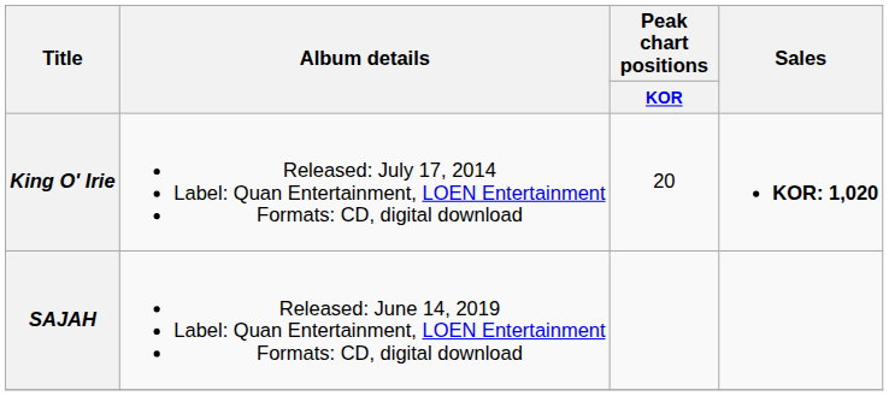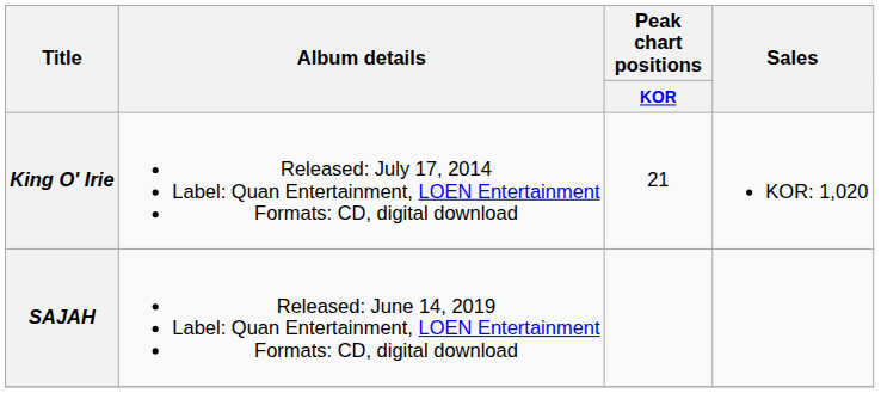King O' Irie | Peak chart positions / KOR: 20 -> 21
King O' Irie | Sales: bold -> normal
